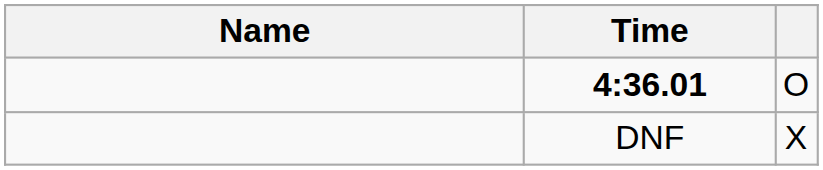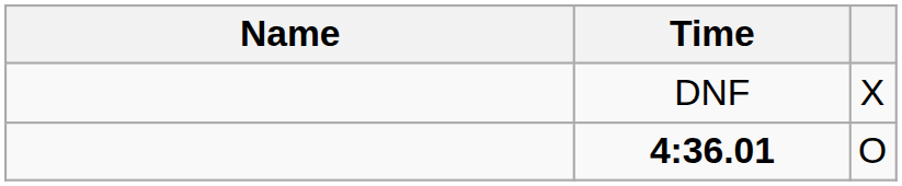rows swapped: 4:36.01 <-> DNF
